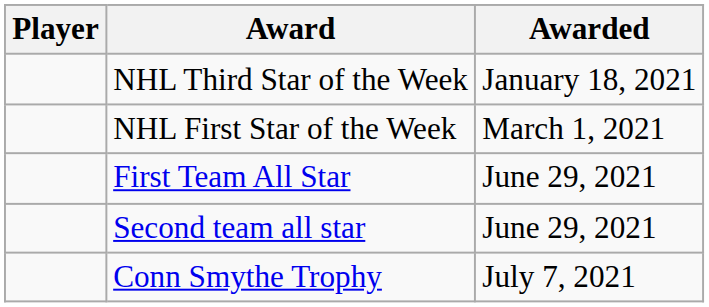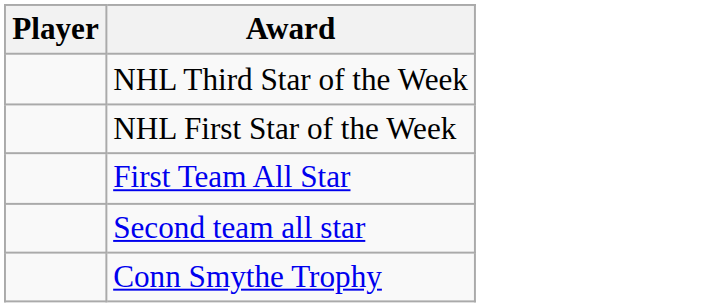- column: Awarded | January 18, 2021 | March 1, 2021 | June 29, 2021 | June 29, 2021 | July 7, 2021
